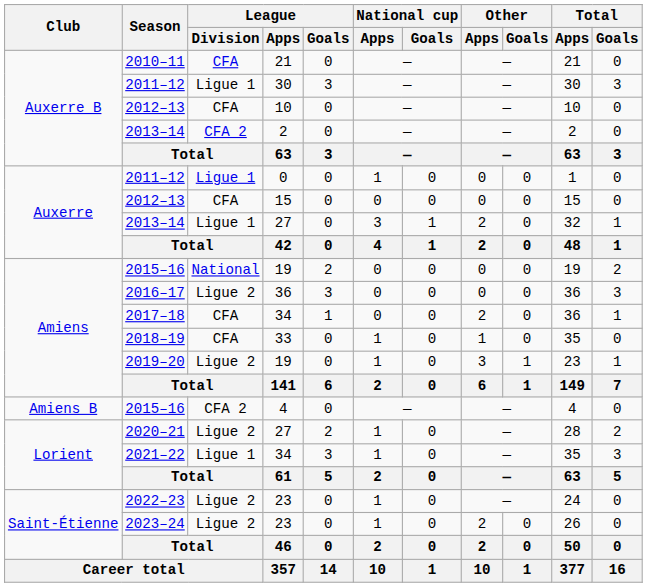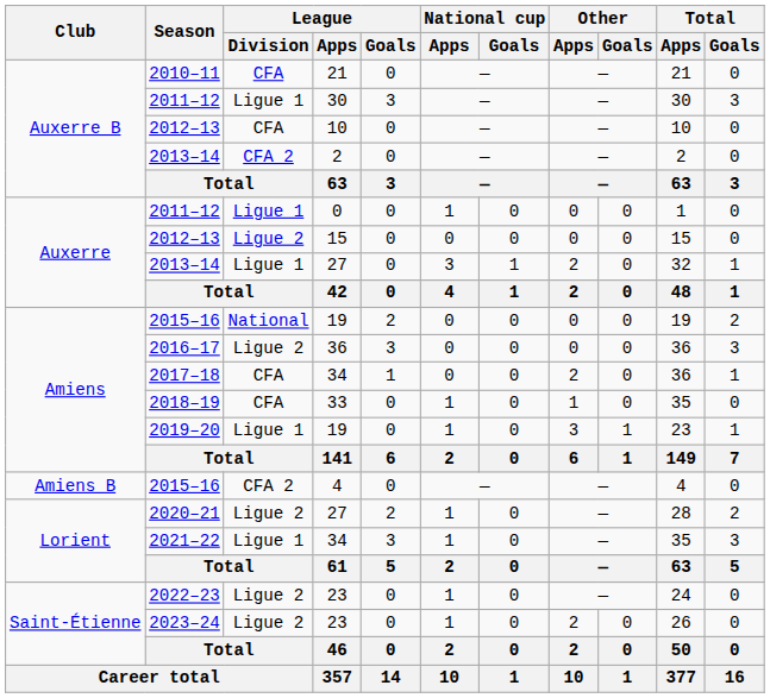2012–13 / 15 | League / Division: CFA -> Ligue 2
2019–20 | League / Division: Ligue 2 -> Ligue 1
